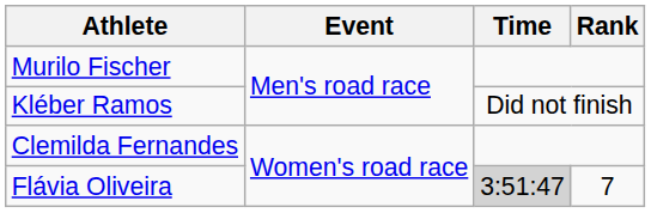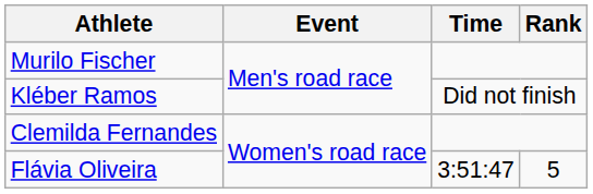Flávia Oliveira | Time: lightgrey background -> no background
Flávia Oliveira | Rank: 7 -> 5
